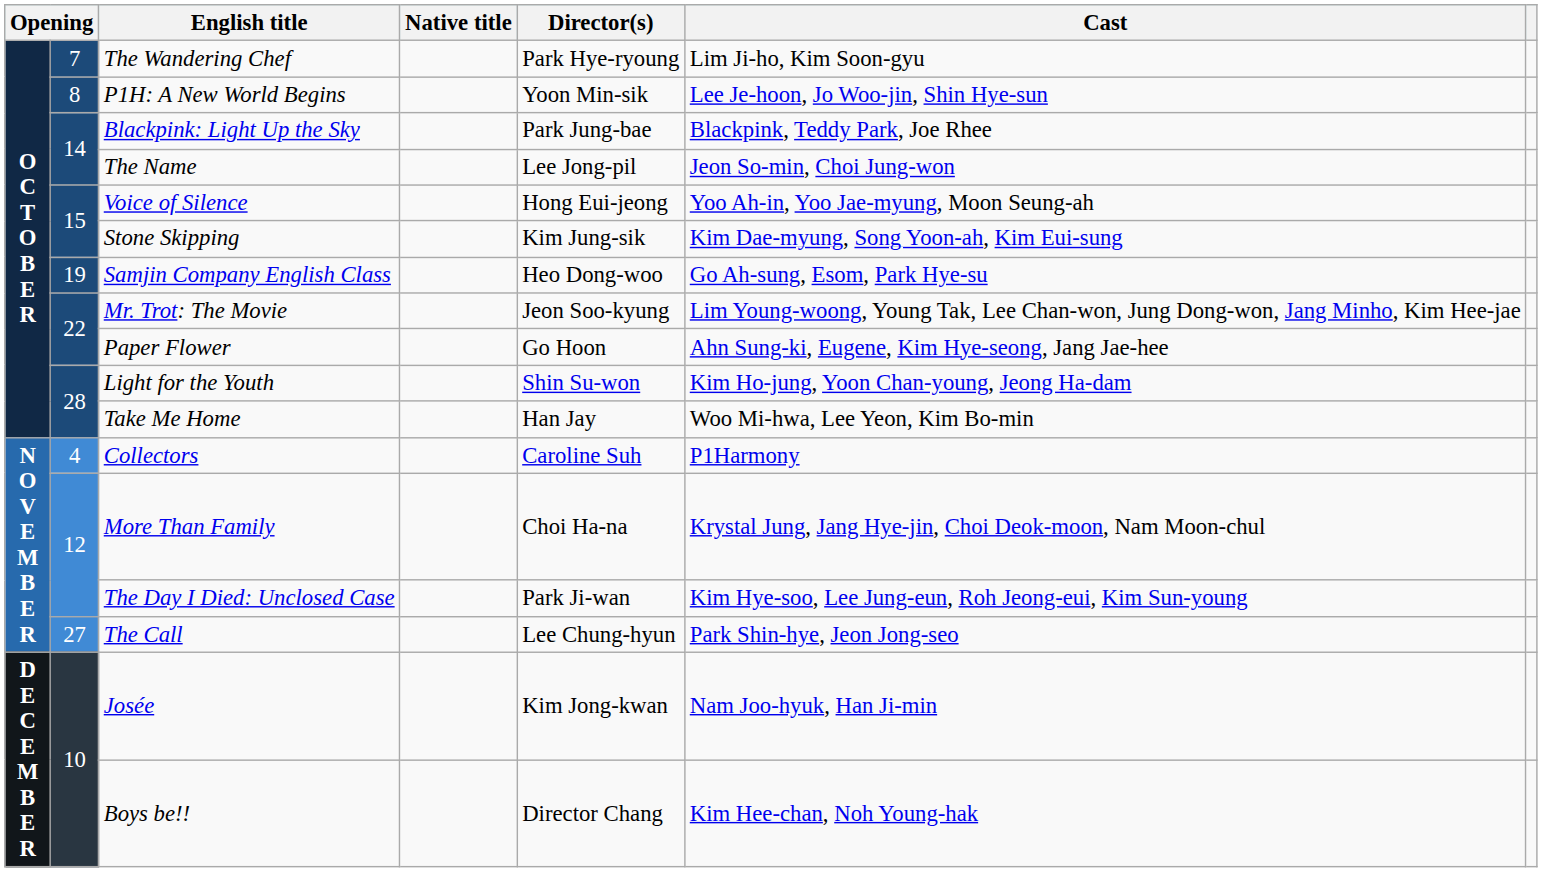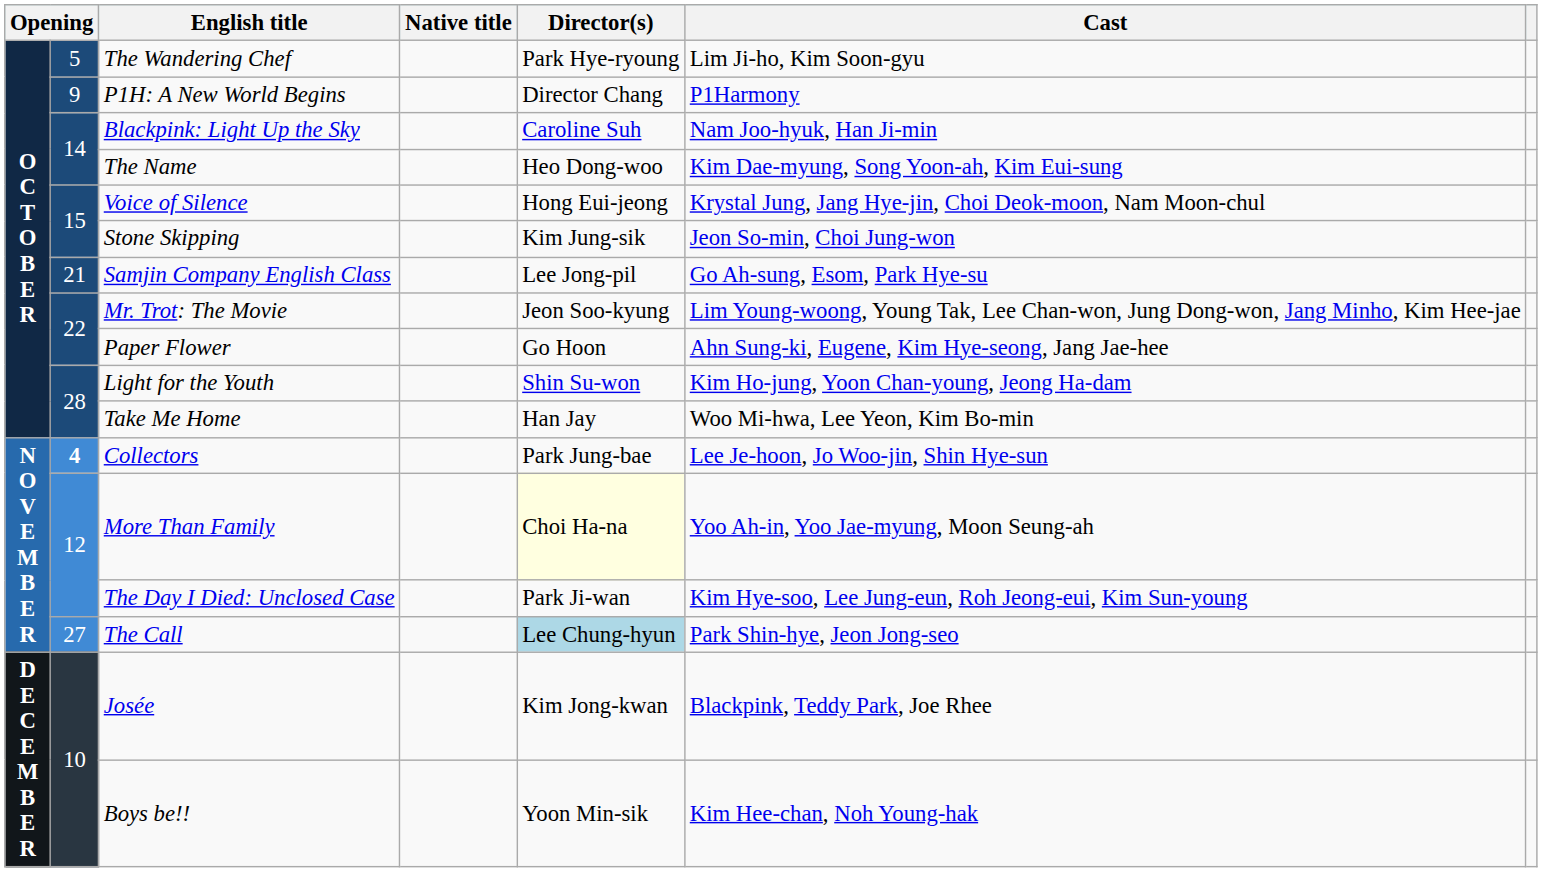The Wandering Chef | column 2: 7 -> 5
P1H: A New World Begins | column 2: 8 -> 9
P1H: A New World Begins | Director(s): Yoon Min-sik -> Director Chang
P1H: A New World Begins | Cast: Lee Je-hoon, Jo Woo-jin, Shin Hye-sun -> P1Harmony
Blackpink: Light Up the Sky | Director(s): Park Jung-bae -> Caroline Suh
Blackpink: Light Up the Sky | Cast: Blackpink, Teddy Park, Joe Rhee -> Nam Joo-hyuk, Han Ji-min
The Name | Director(s): Lee Jong-pil -> Heo Dong-woo
The Name | Cast: Jeon So-min, Choi Jung-won -> Kim Dae-myung, Song Yoon-ah, Kim Eui-sung
Voice of Silence | Cast: Yoo Ah-in, Yoo Jae-myung, Moon Seung-ah -> Krystal Jung, Jang Hye-jin, Choi Deok-moon, Nam Moon-chul
Stone Skipping | Cast: Kim Dae-myung, Song Yoon-ah, Kim Eui-sung -> Jeon So-min, Choi Jung-won
Samjin Company English Class | column 2: 19 -> 21
Samjin Company English Class | Director(s): Heo Dong-woo -> Lee Jong-pil
Collectors | column 2: normal -> bold
Collectors | Director(s): Caroline Suh -> Park Jung-bae
Collectors | Cast: P1Harmony -> Lee Je-hoon, Jo Woo-jin, Shin Hye-sun
More Than Family | Director(s): no background -> lightyellow background
More Than Family | Cast: Krystal Jung, Jang Hye-jin, Choi Deok-moon, Nam Moon-chul -> Yoo Ah-in, Yoo Jae-myung, Moon Seung-ah
The Call | Director(s): no background -> lightblue background
Josée | Cast: Nam Joo-hyuk, Han Ji-min -> Blackpink, Teddy Park, Joe Rhee
Boys be!! | Director(s): Director Chang -> Yoon Min-sik
